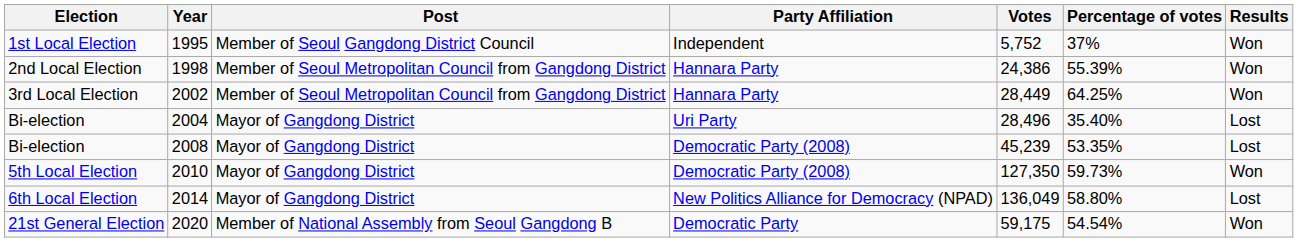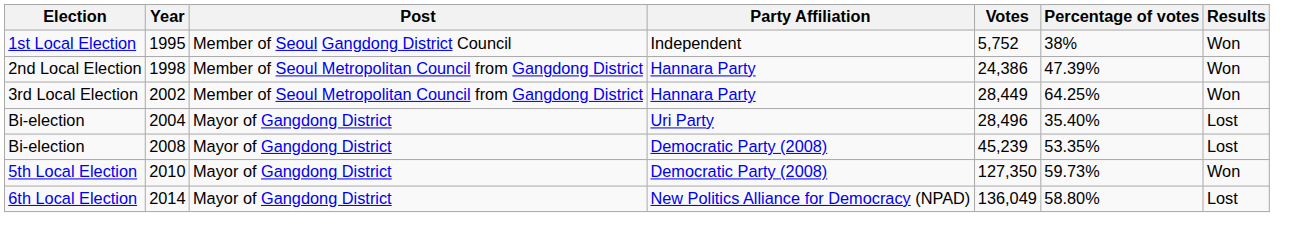1995 | Percentage of votes: 37% -> 38%
1998 | Percentage of votes: 55.39% -> 47.39%
- row: 21st General Election | 2020 | Member of National Assembly from Seoul Gangdong B | Democratic Party | 59,175 | 54.54% | Won
